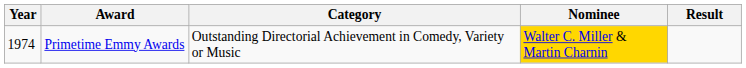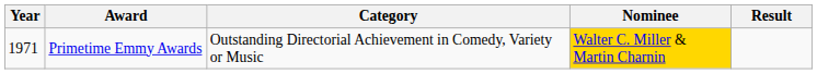Primetime Emmy Awards | Year: 1974 -> 1971
